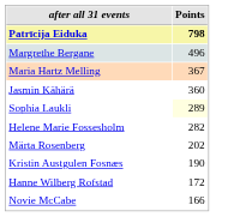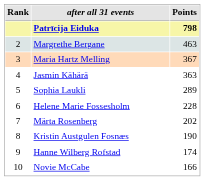+ column: Rank | 2 | 3 | 4 | 5 | 6 | 7 | 8 | 9 | 10
Margrethe Bergane | Points: 496 -> 463
Jasmin Kähärä | Points: 360 -> 363
Sophia Laukli | Points: lightyellow background -> no background
Helene Marie Fossesholm | Points: 282 -> 228
Hanne Wilberg Rofstad | Points: 172 -> 174
